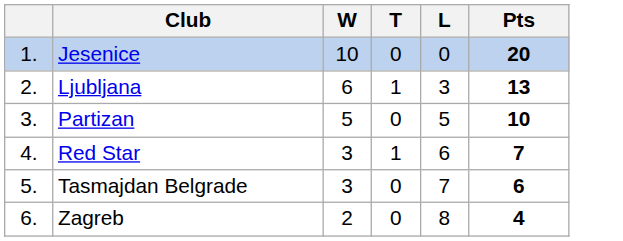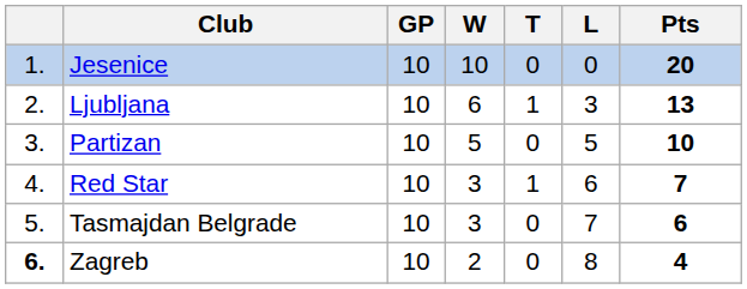+ column: GP | 10 | 10 | 10 | 10 | 10 | 10
Zagreb | column 1: normal -> bold
